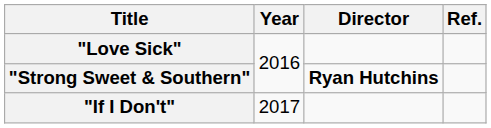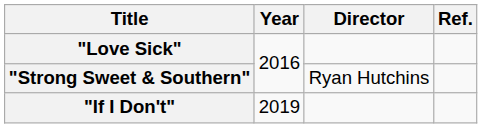"Strong Sweet & Southern" | Director: bold -> normal
"If I Don't" | Year: 2017 -> 2019
